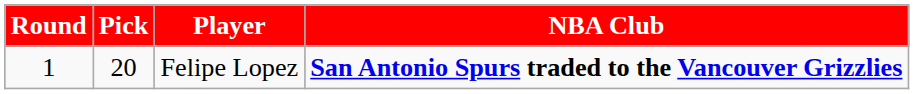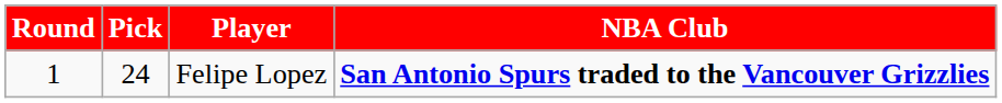Felipe Lopez | Pick: 20 -> 24
